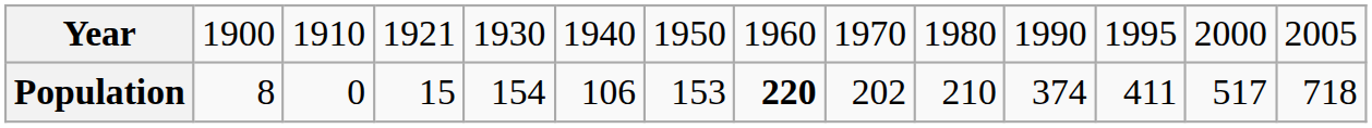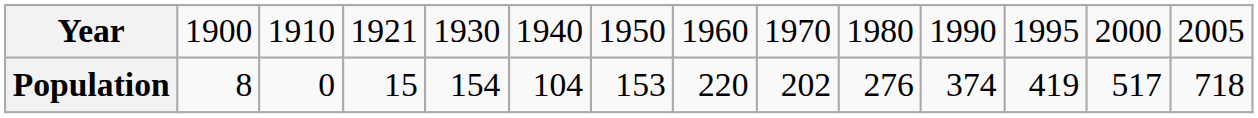Population | column 6: 106 -> 104
Population | column 8: bold -> normal
Population | column 10: 210 -> 276
Population | column 12: 411 -> 419
